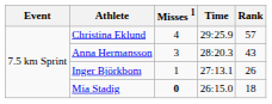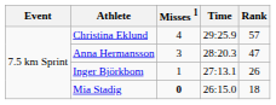Anna Hermansson | Rank: 43 -> 47
